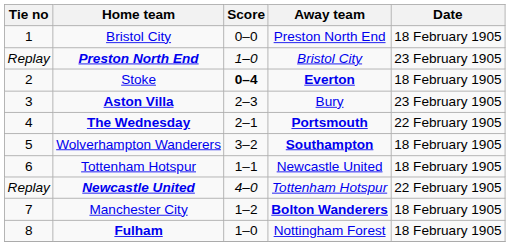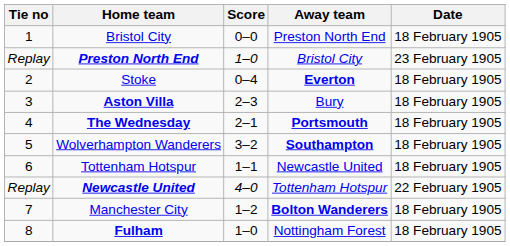Stoke | Score: bold -> normal
Aston Villa | Date: 23 February 1905 -> 18 February 1905
The Wednesday | Date: 22 February 1905 -> 18 February 1905
